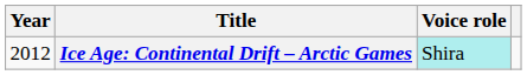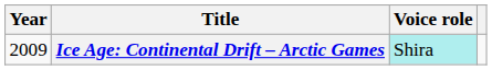Ice Age: Continental Drift – Arctic Games | Year: 2012 -> 2009
